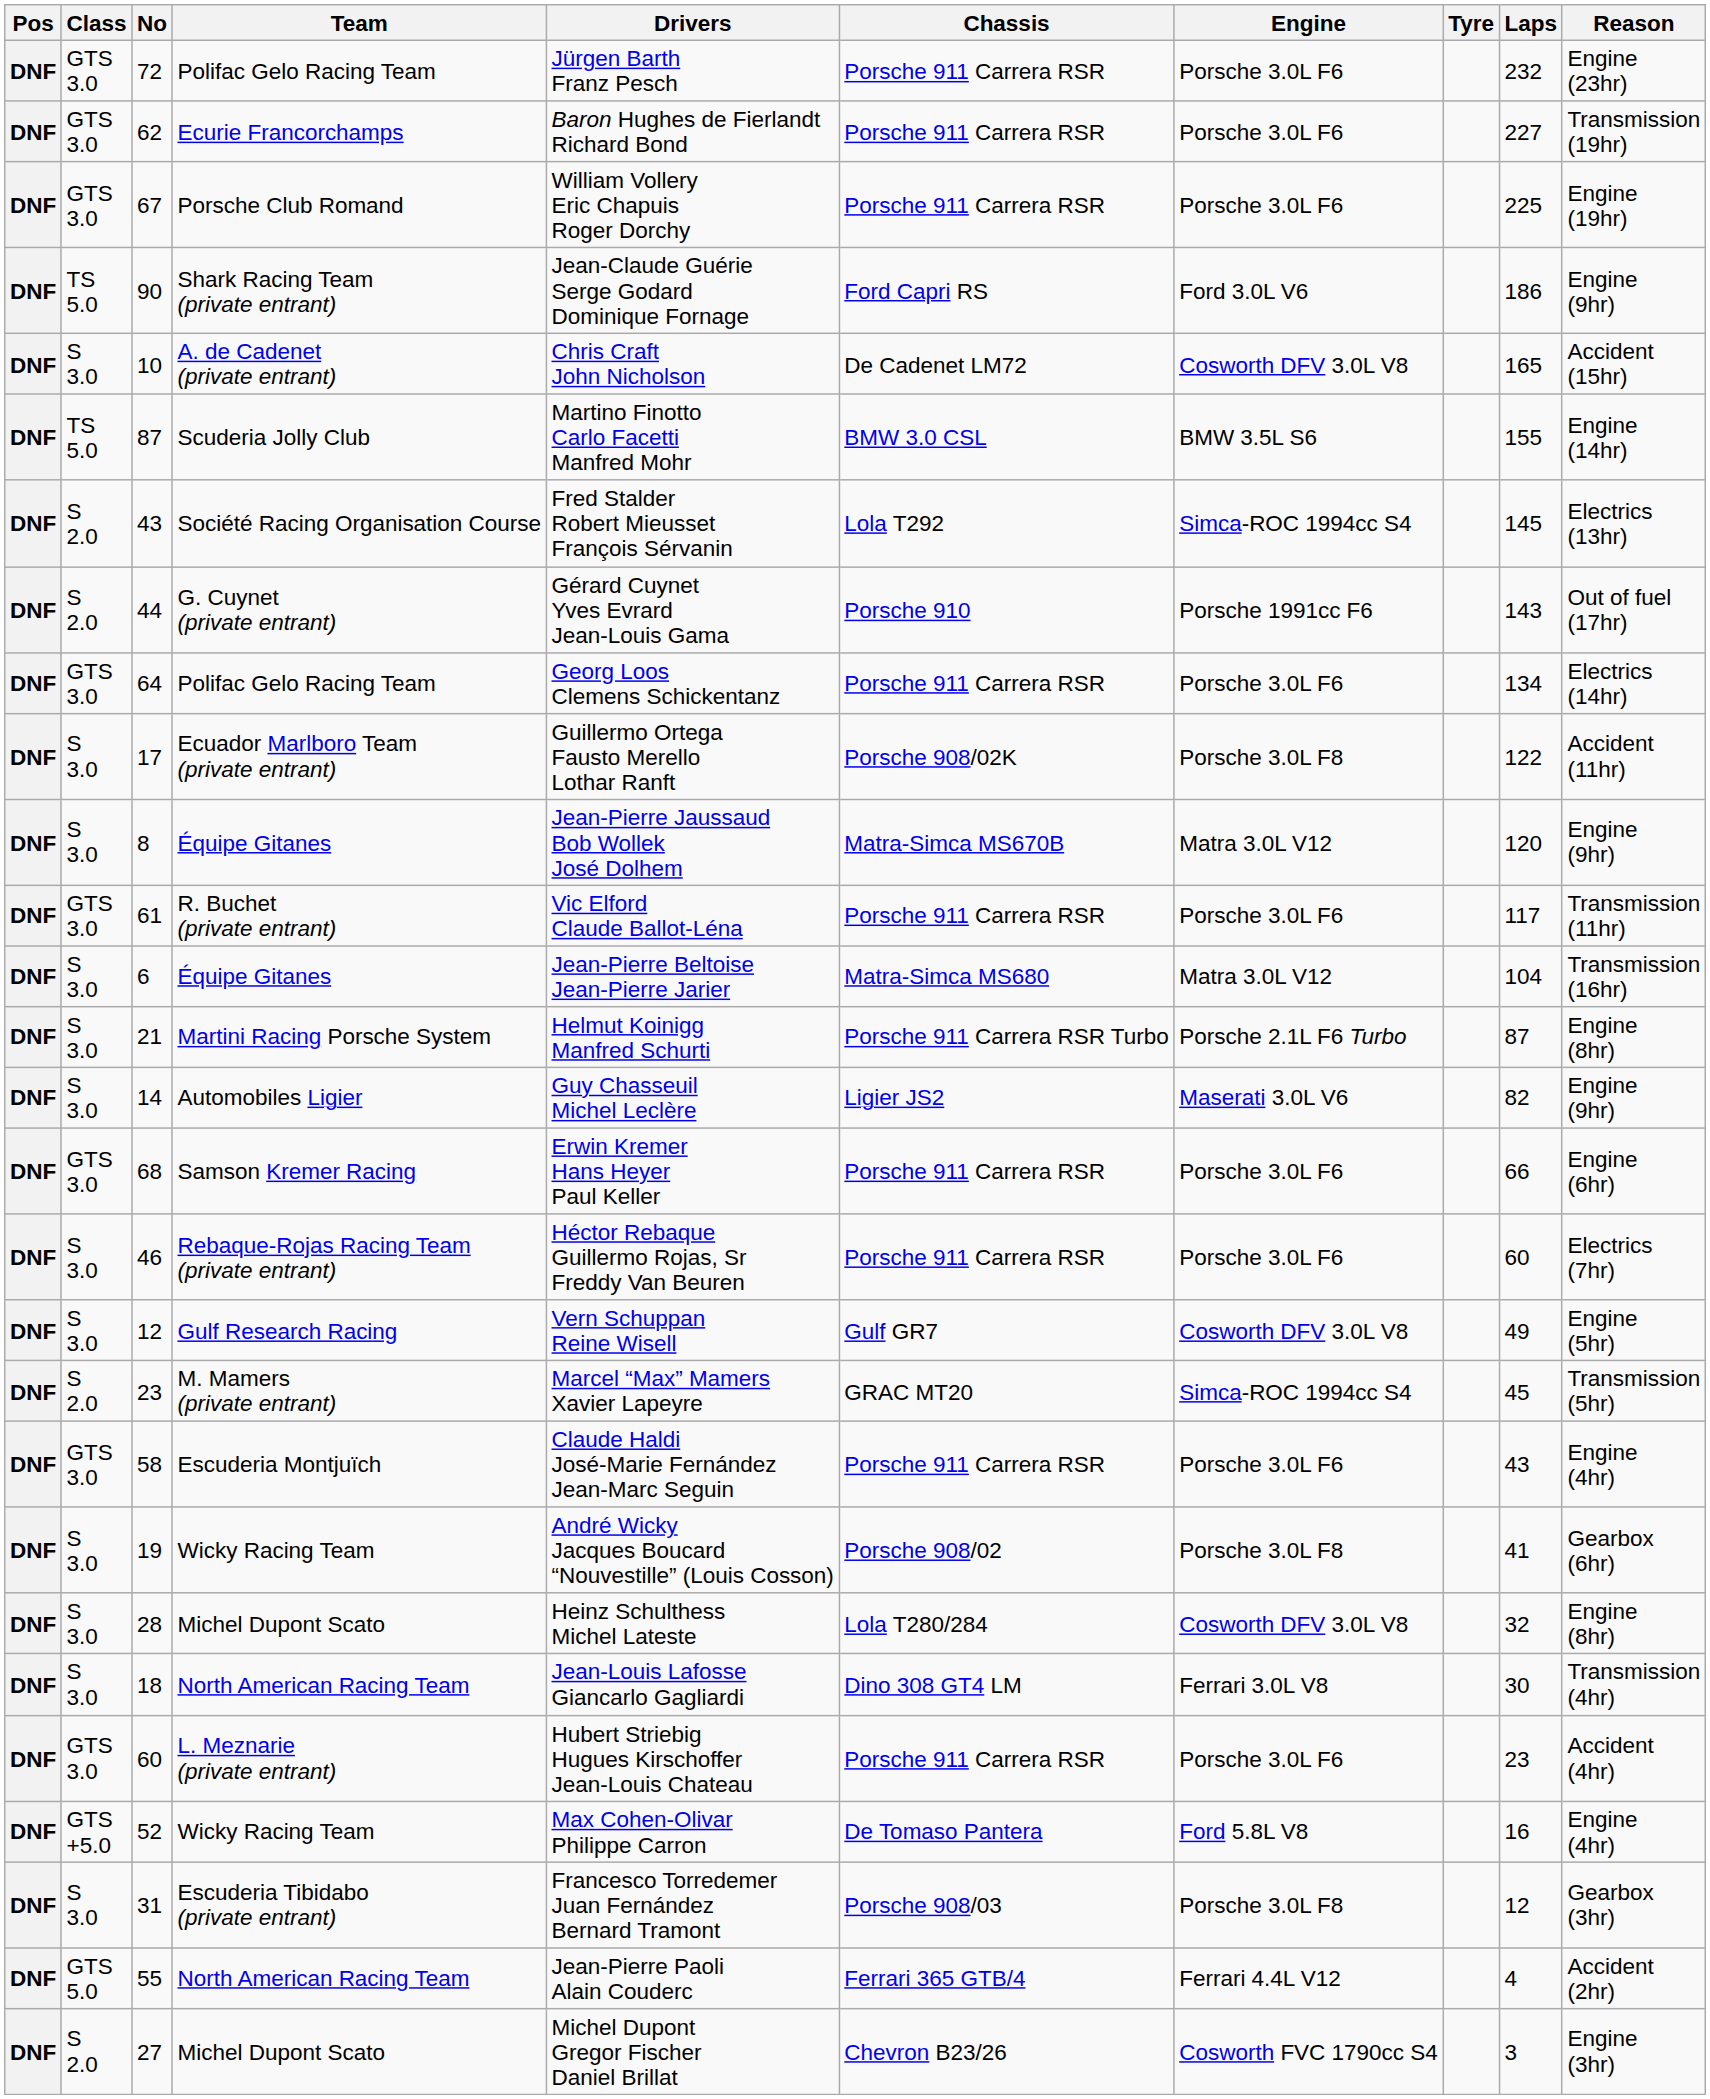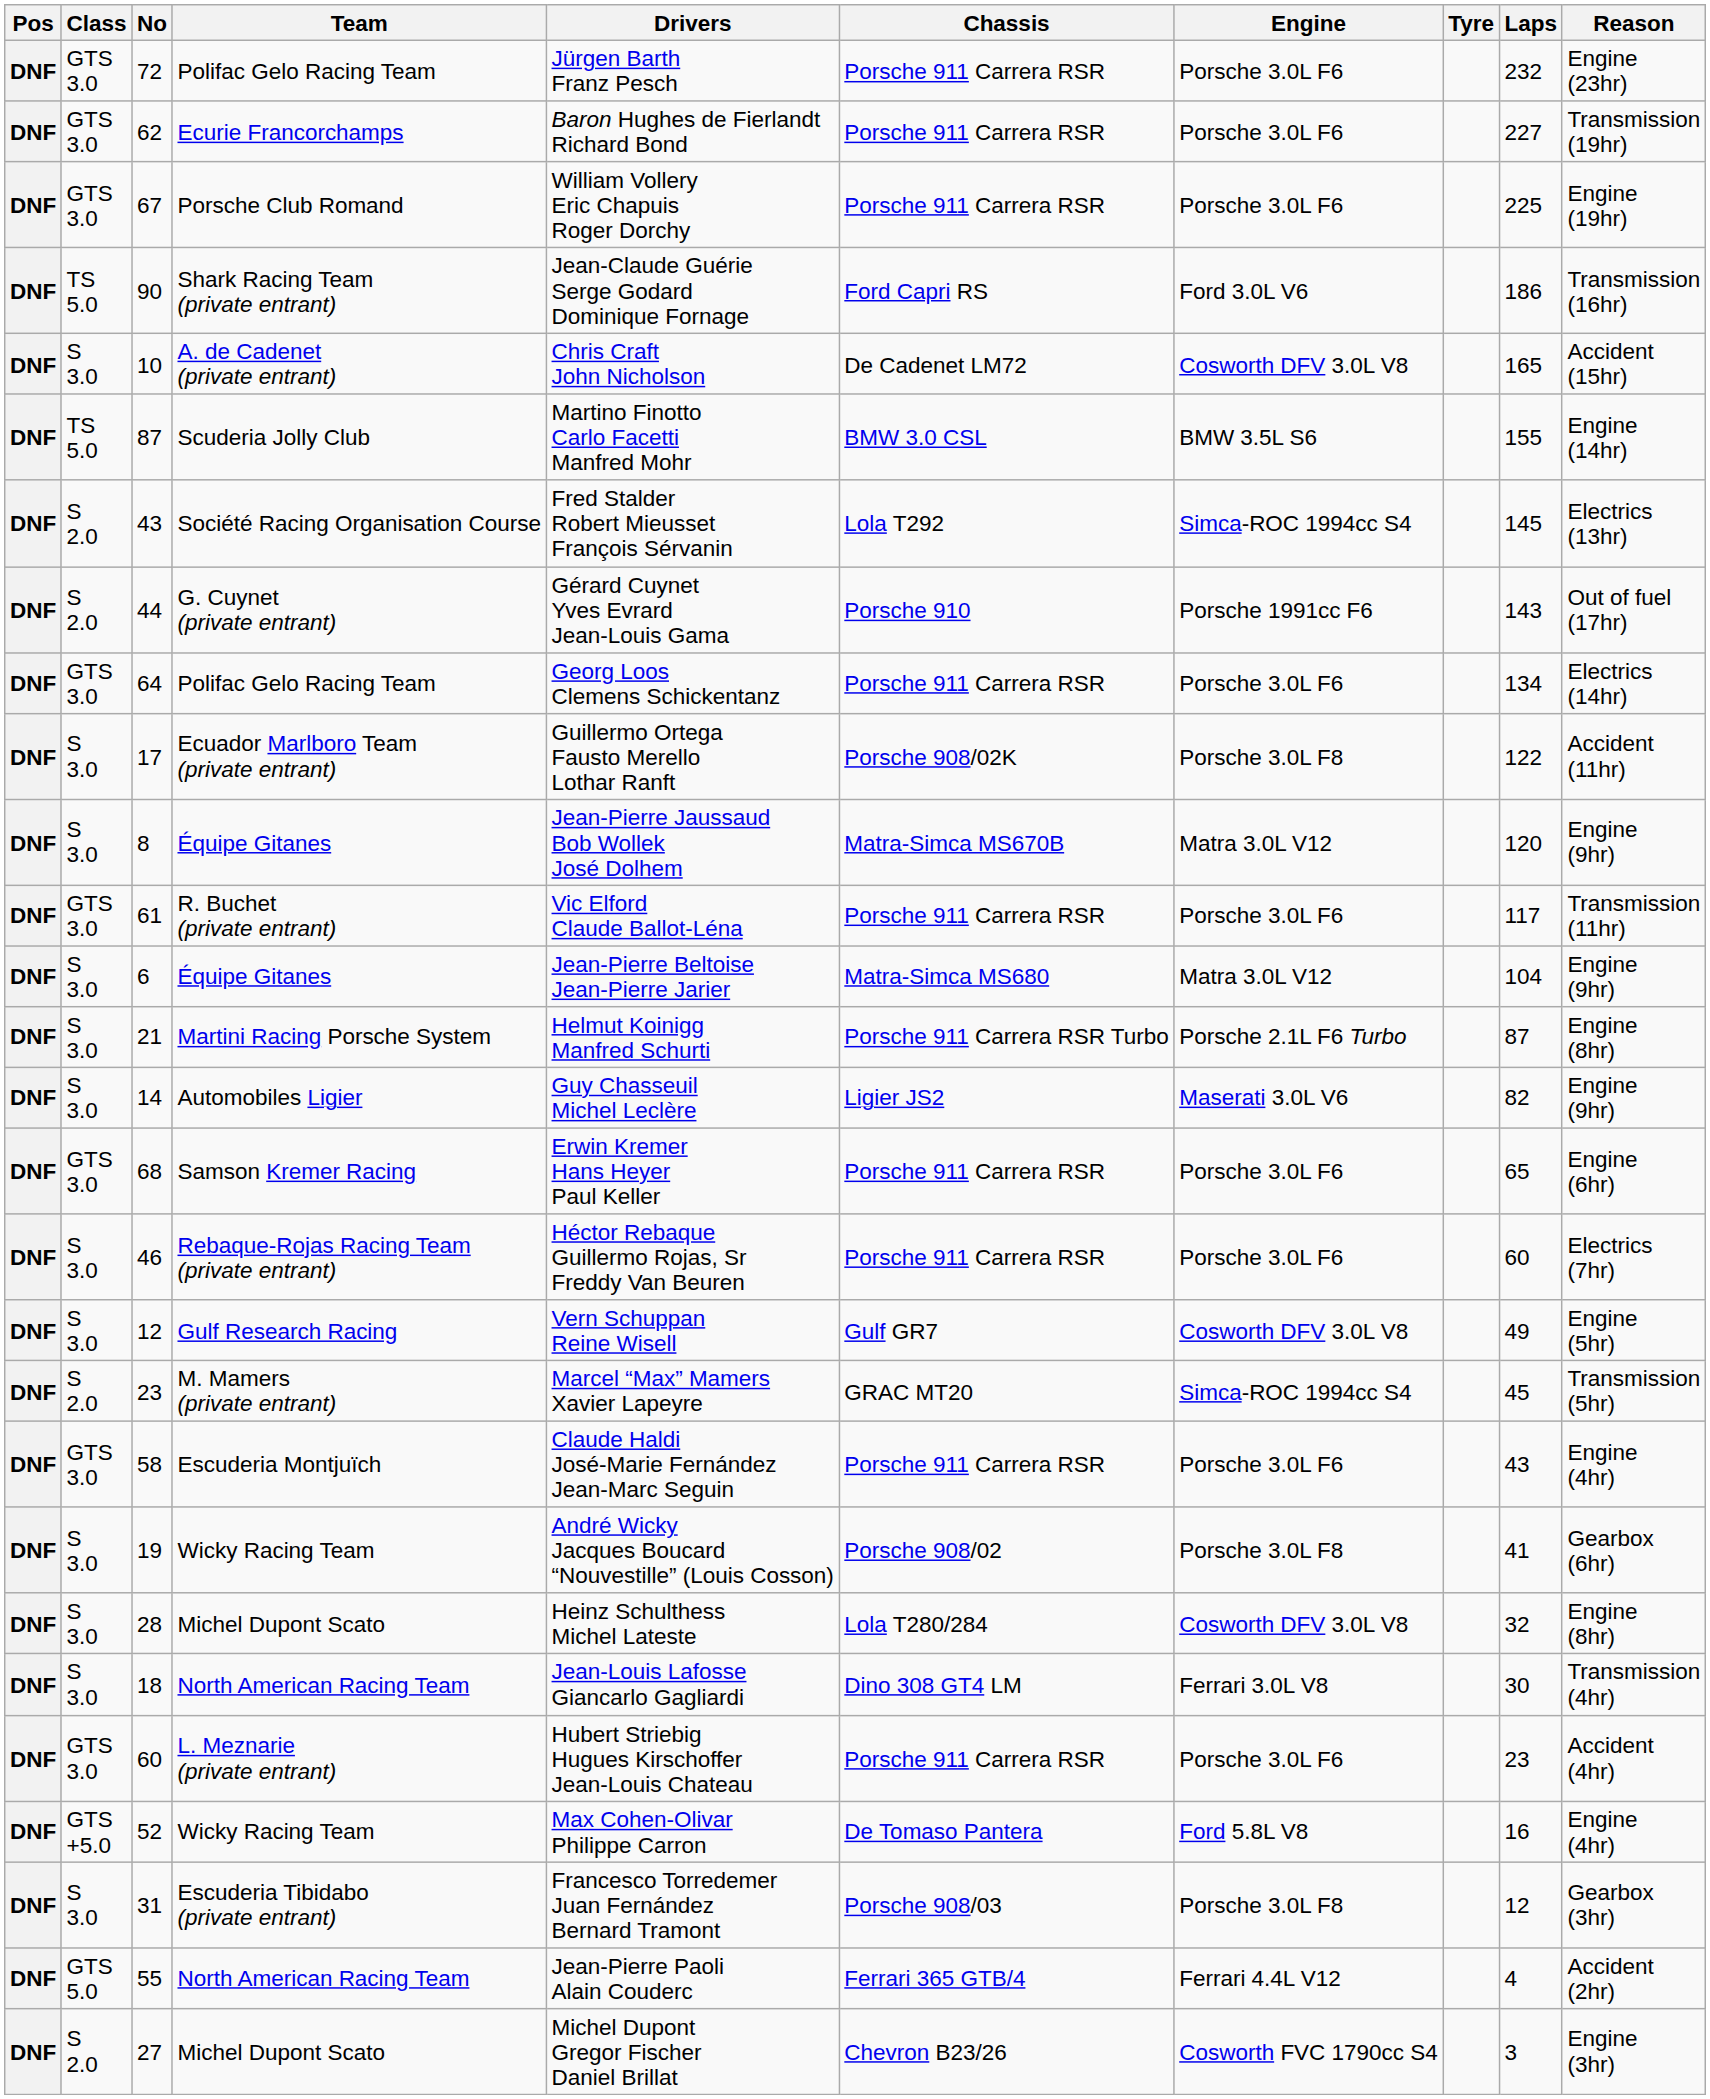90 | Reason: Engine (9hr) -> Transmission (16hr)
6 | Reason: Transmission (16hr) -> Engine (9hr)
68 | Laps: 66 -> 65
